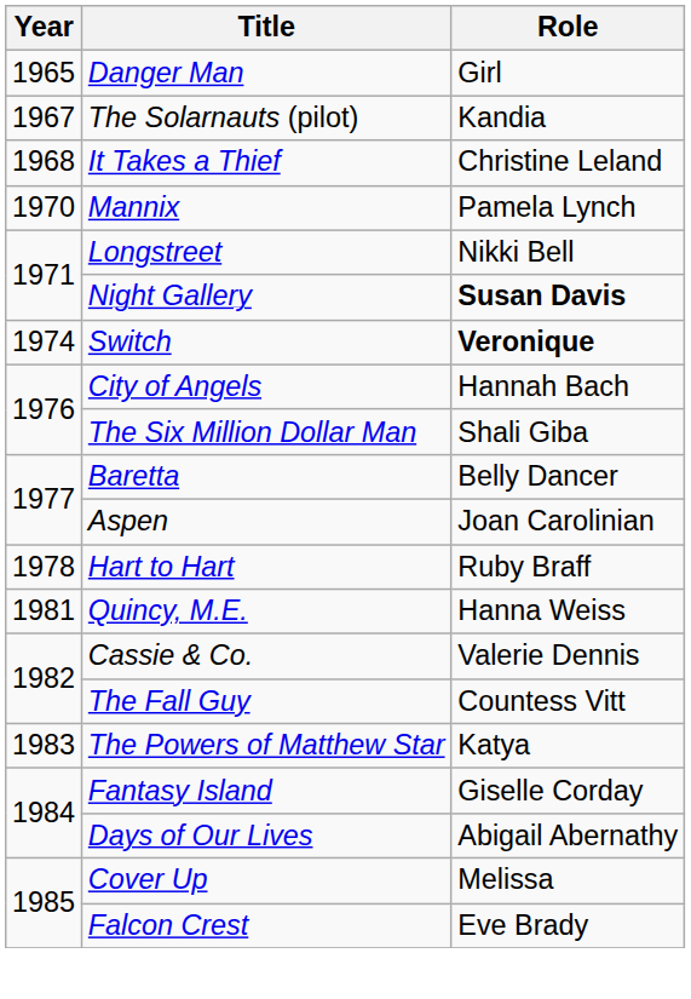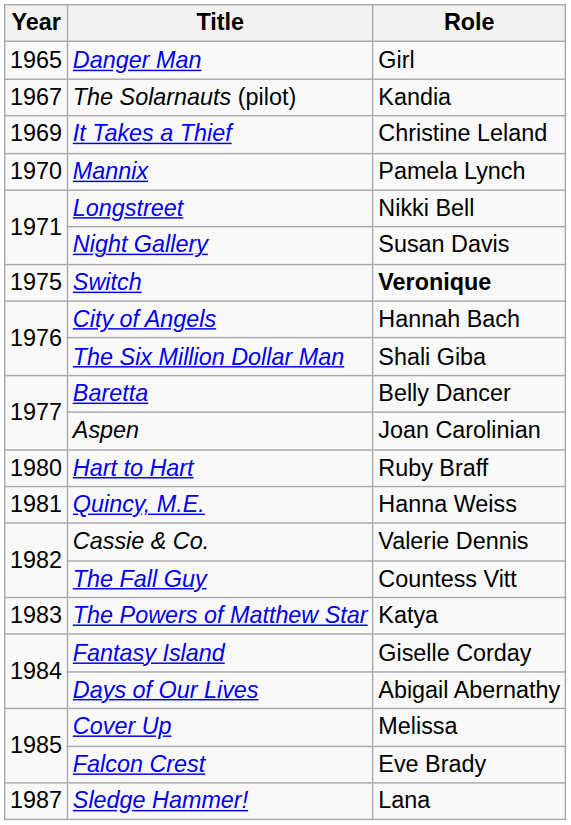It Takes a Thief | Year: 1968 -> 1969
Night Gallery | Role: bold -> normal
Switch | Year: 1974 -> 1975
Hart to Hart | Year: 1978 -> 1980
+ row: 1987 | Sledge Hammer! | Lana
